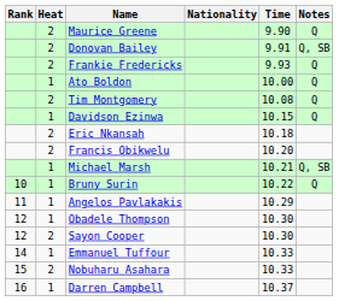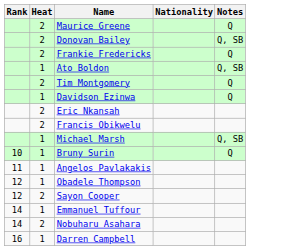- column: Time | 9.90 | 9.91 | 9.93 | 10.00 | 10.08 | 10.15 | 10.18 | 10.20 | 10.21 | 10.22 | 10.29 | 10.30 | 10.30 | 10.33 | 10.33 | 10.37
Ato Boldon | Notes: Q -> Q, SB
Nobuharu Asahara | Rank: 15 -> 14
